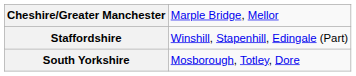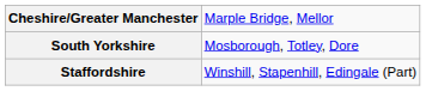rows swapped: South Yorkshire <-> Staffordshire
